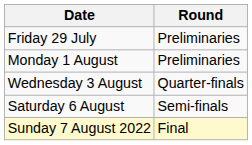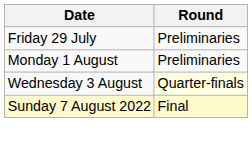Wednesday 3 August | Round: no background -> lightyellow background
- row: Saturday 6 August | Semi-finals
